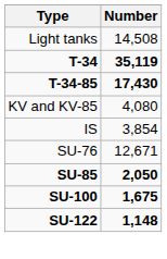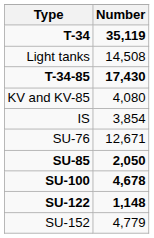rows swapped: Light tanks <-> T-34
SU-100 | Number: 1,675 -> 4,678
+ row: SU-152 | 4,779
